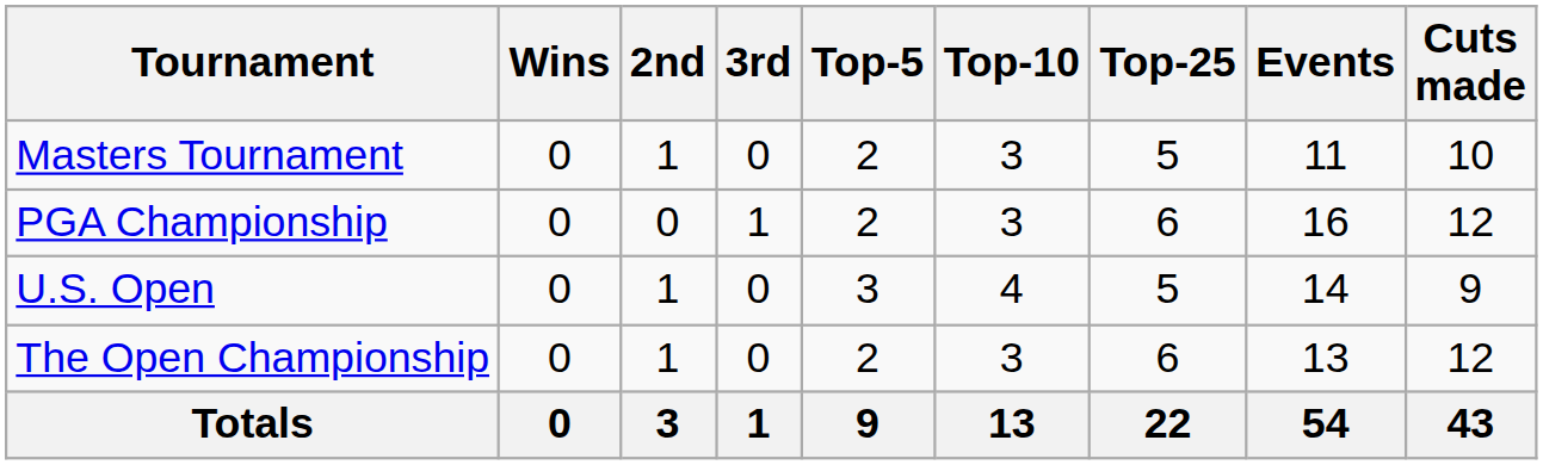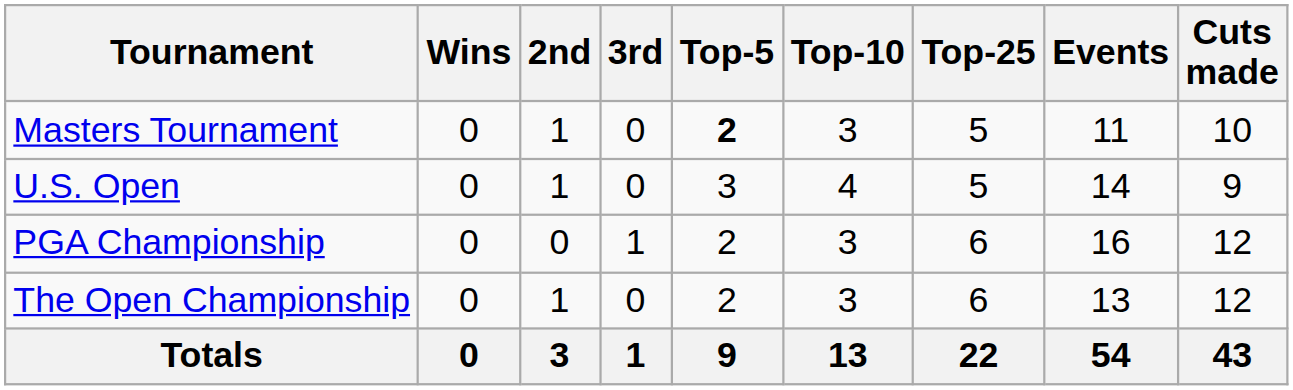Masters Tournament | Top-5: normal -> bold
rows swapped: PGA Championship <-> U.S. Open
